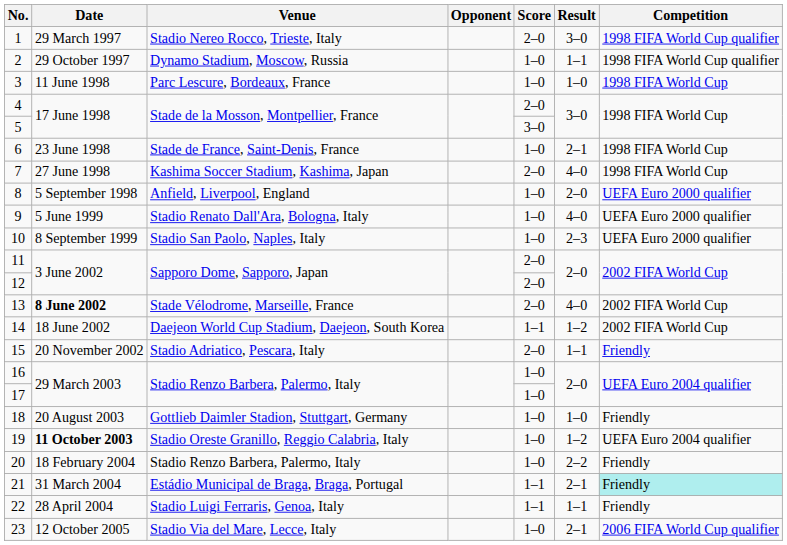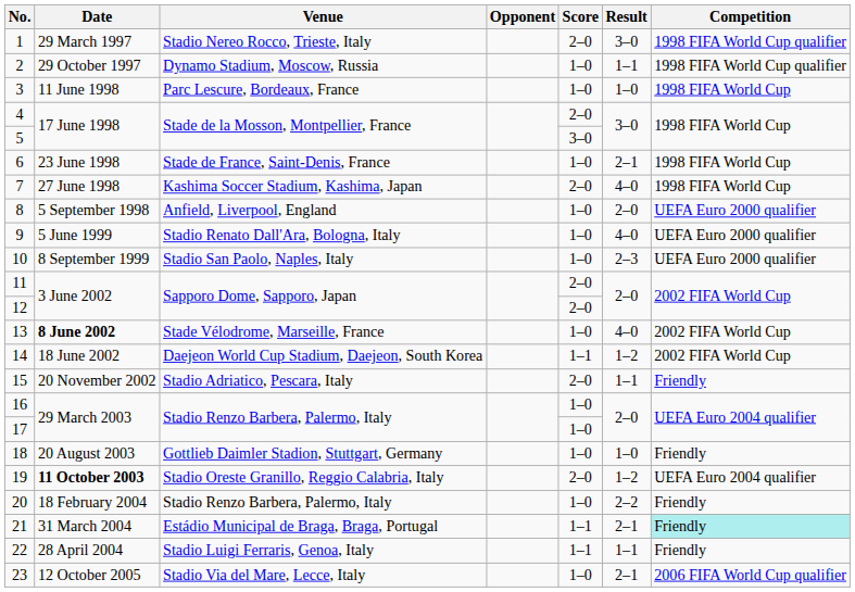13 | Score: 2–0 -> 1–0
19 | Score: 1–0 -> 2–0
